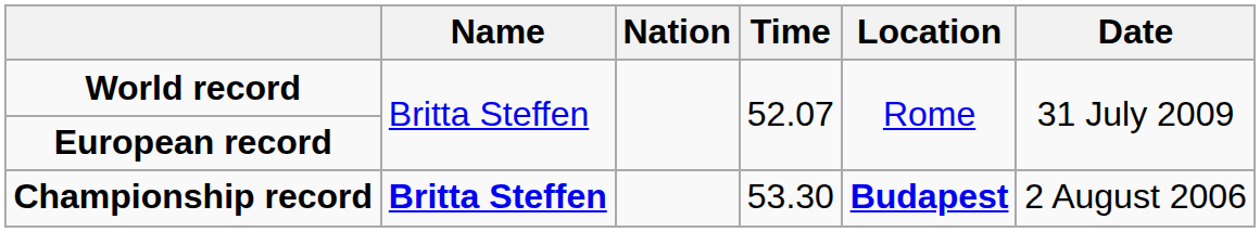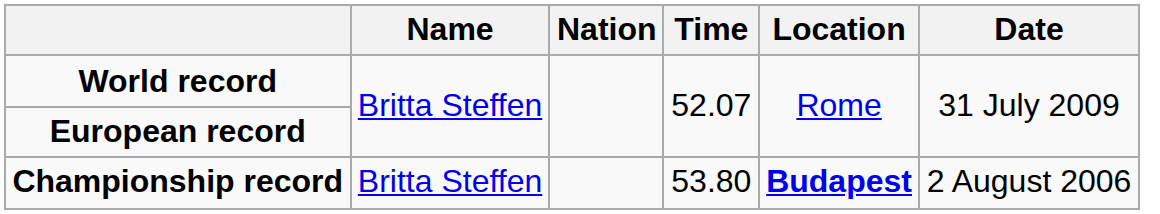Championship record | Name: bold -> normal
Championship record | Time: 53.30 -> 53.80
